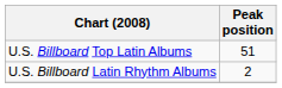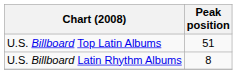U.S. Billboard Latin Rhythm Albums | Peak position: 2 -> 8
